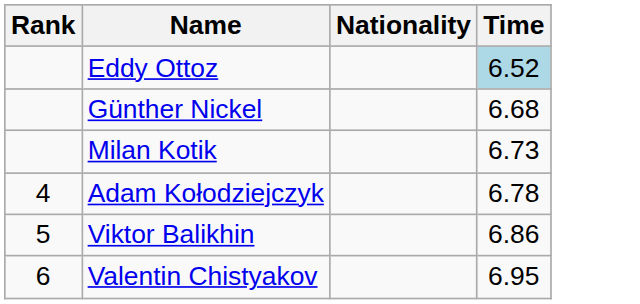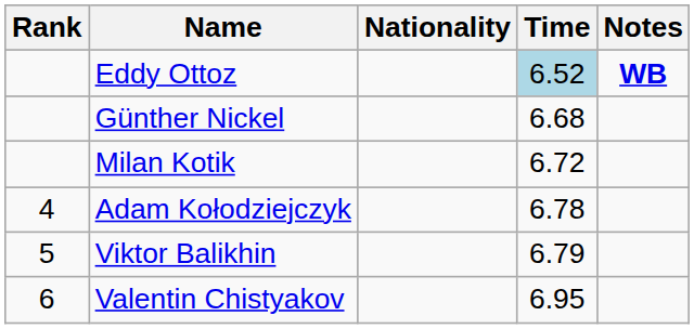+ column: Notes | WB
Milan Kotik | Time: 6.73 -> 6.72
Viktor Balikhin | Time: 6.86 -> 6.79
